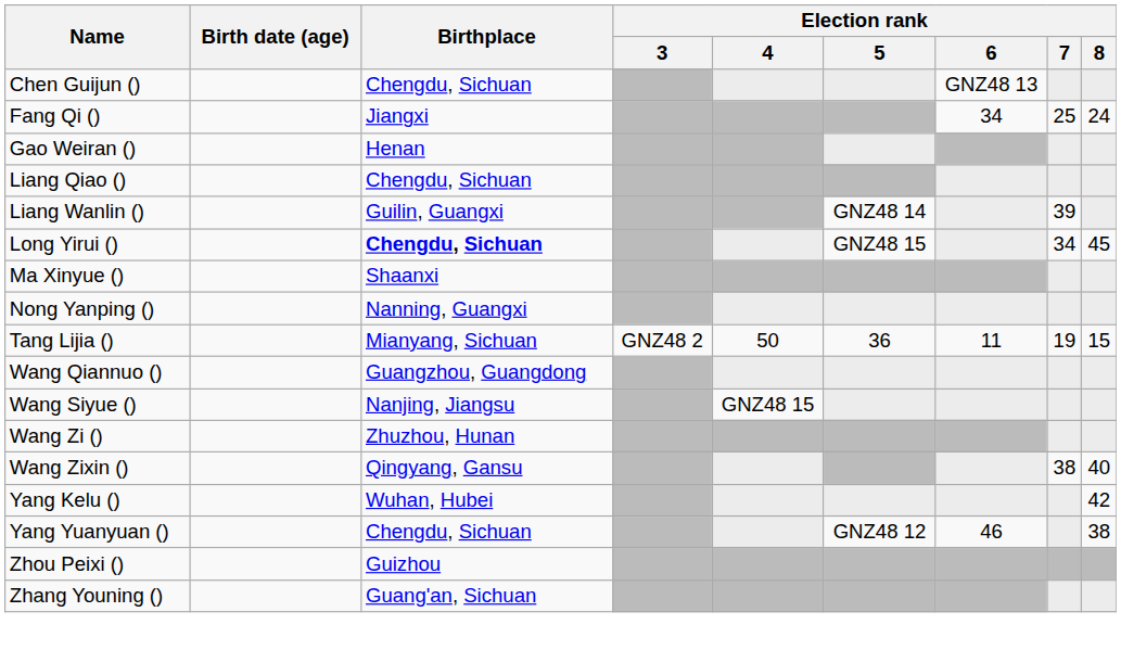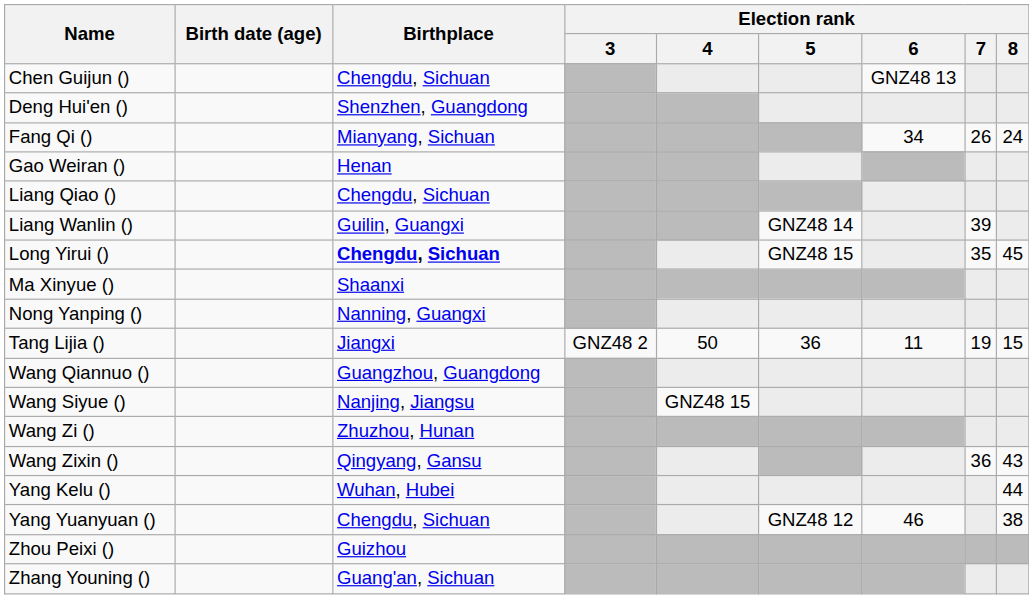+ row: Deng Hui'en () | Shenzhen, Guangdong
Fang Qi () | Birthplace: Jiangxi -> Mianyang, Sichuan
Fang Qi () | Election rank / 7: 25 -> 26
Long Yirui () | Election rank / 7: 34 -> 35
Tang Lijia () | Birthplace: Mianyang, Sichuan -> Jiangxi
Wang Zixin () | Election rank / 7: 38 -> 36
Wang Zixin () | Election rank / 8: 40 -> 43
Yang Kelu () | Election rank / 8: 42 -> 44
